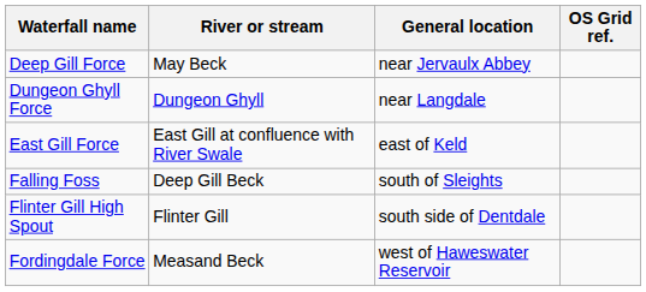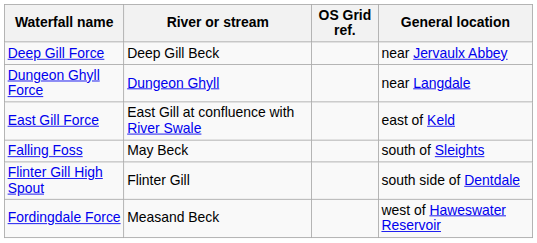columns swapped: OS Grid ref. <-> General location
Deep Gill Force | River or stream: May Beck -> Deep Gill Beck
Falling Foss | River or stream: Deep Gill Beck -> May Beck
